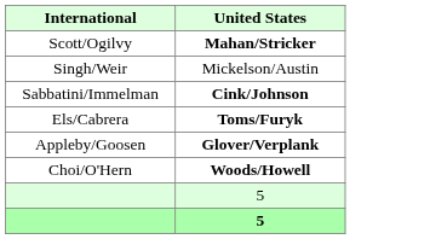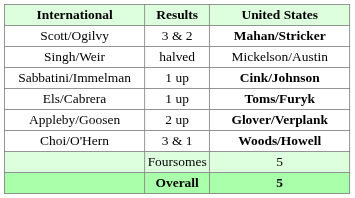+ column: Results | 3 & 2 | halved | 1 up | 1 up | 2 up | 3 & 1 | Foursomes | Overall
